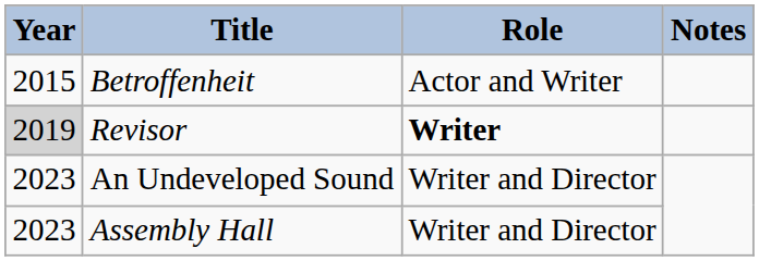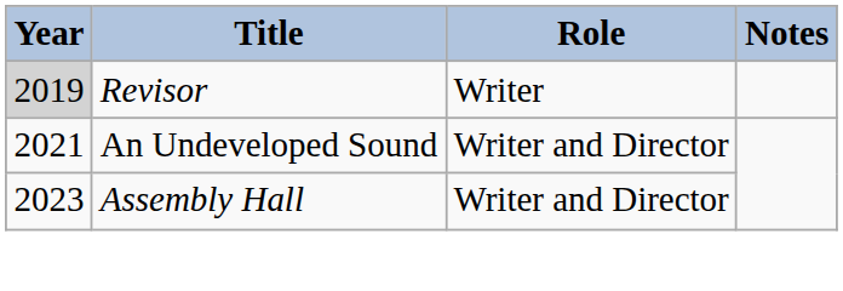- row: 2015 | Betroffenheit | Actor and Writer
Revisor | Role: bold -> normal
An Undeveloped Sound | Year: 2023 -> 2021
